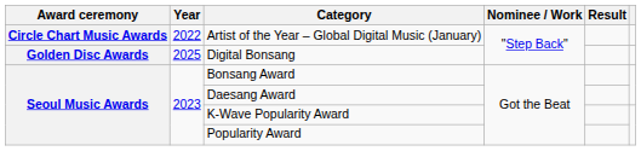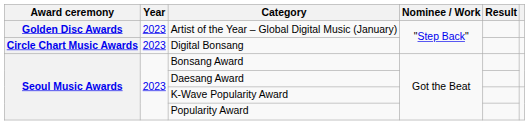Artist of the Year – Global Digital Music (January) | Award ceremony: Circle Chart Music Awards -> Golden Disc Awards
Artist of the Year – Global Digital Music (January) | Year: 2022 -> 2023
Digital Bonsang | Award ceremony: Golden Disc Awards -> Circle Chart Music Awards
Digital Bonsang | Year: 2025 -> 2023
